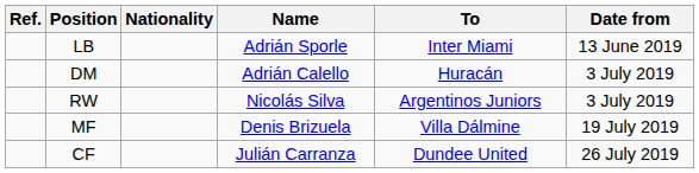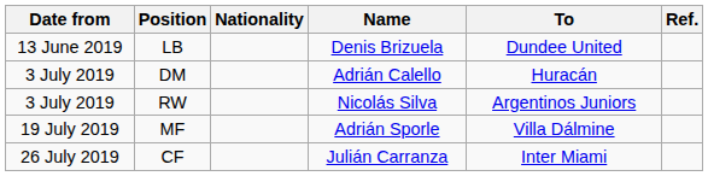columns swapped: Date from <-> Ref.
LB | Name: Adrián Sporle -> Denis Brizuela
LB | To: Inter Miami -> Dundee United
MF | Name: Denis Brizuela -> Adrián Sporle
CF | To: Dundee United -> Inter Miami
